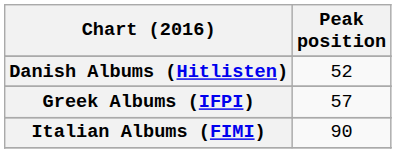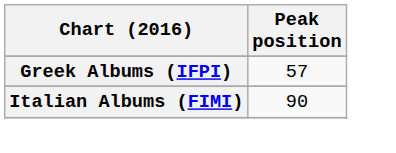- row: Danish Albums (Hitlisten) | 52
